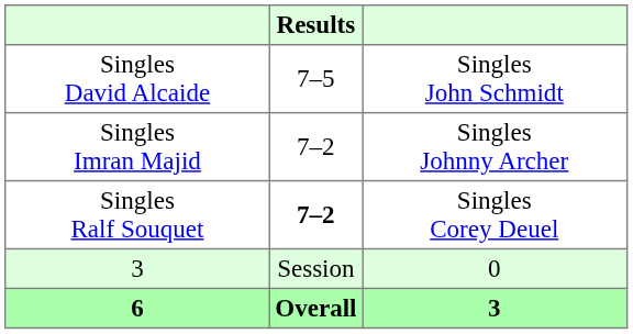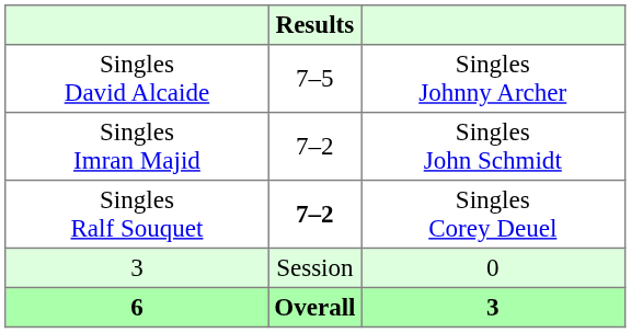Singles David Alcaide | column 3: Singles John Schmidt -> Singles Johnny Archer
Singles Imran Majid | column 3: Singles Johnny Archer -> Singles John Schmidt
